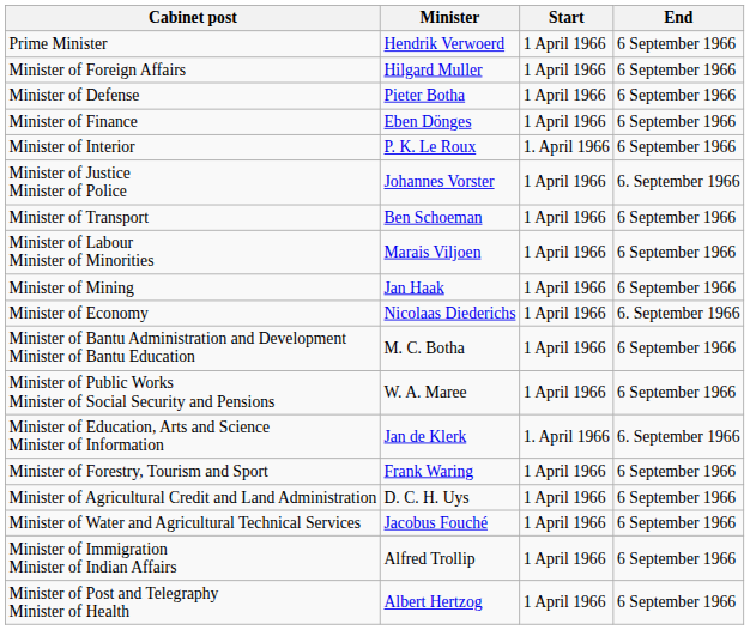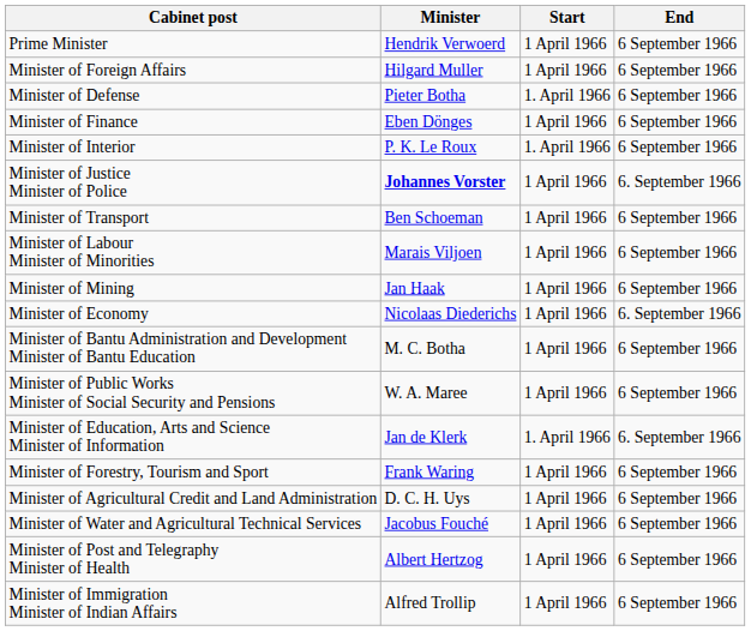Minister of Defense | Start: 1 April 1966 -> 1. April 1966
Minister of Justice Minister of Police | Minister: normal -> bold
rows swapped: Minister of Post and Telegraphy Minister of Health <-> Minister of Immigration Minister of Indian Affairs
